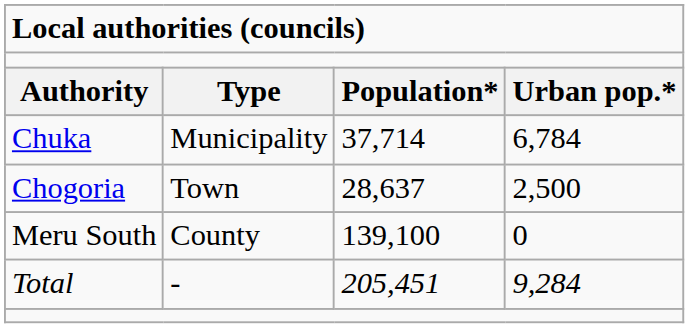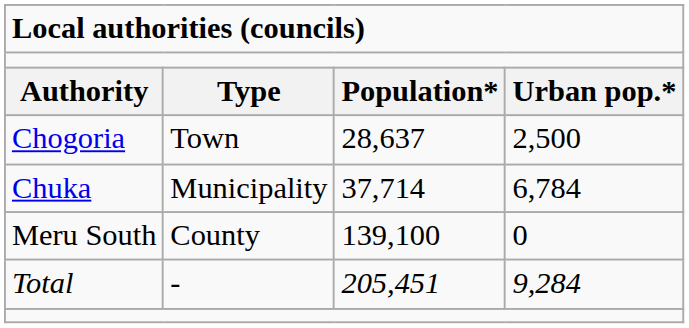rows swapped: Chuka <-> Chogoria
